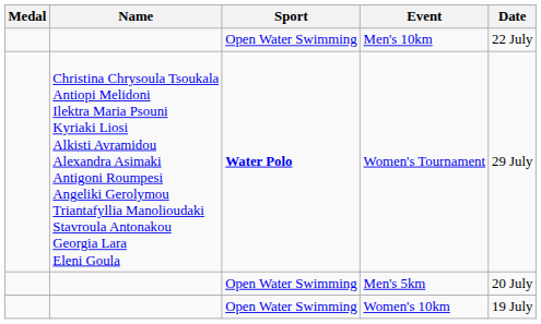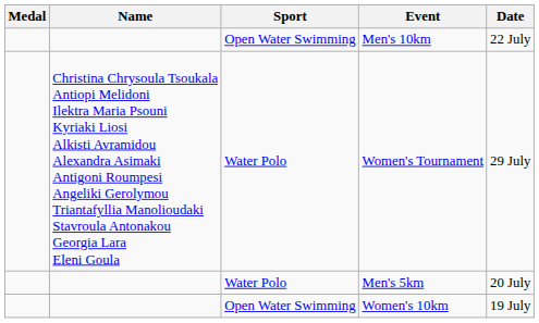Women's Tournament | Sport: bold -> normal
Men's 5km | Sport: Open Water Swimming -> Water Polo
